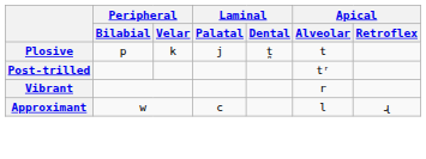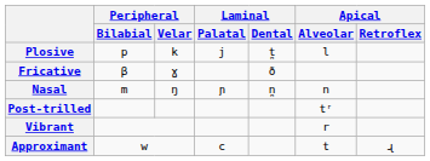Plosive | Apical / Alveolar: t -> l
+ row: Fricative | β | ɣ | ð
+ row: Nasal | m | ŋ | ɲ | n̪ | n
Approximant | Apical / Alveolar: l -> t
